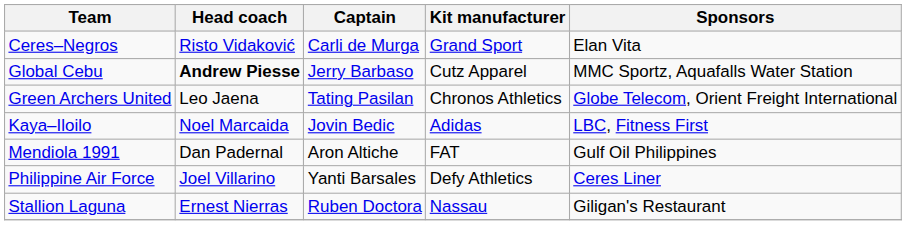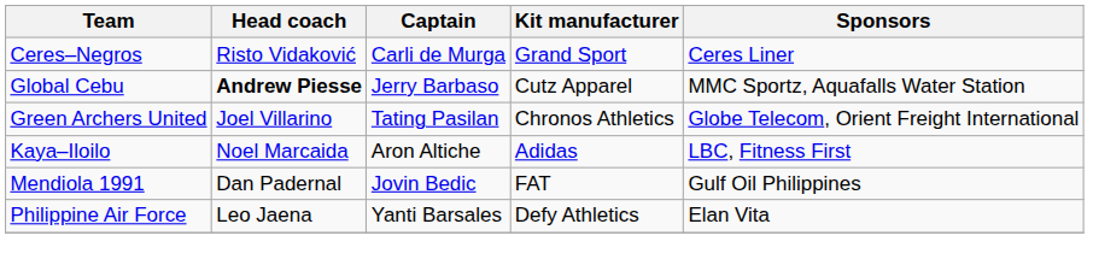Ceres–Negros | Sponsors: Elan Vita -> Ceres Liner
Green Archers United | Head coach: Leo Jaena -> Joel Villarino
Kaya–Iloilo | Captain: Jovin Bedic -> Aron Altiche
Mendiola 1991 | Captain: Aron Altiche -> Jovin Bedic
Philippine Air Force | Head coach: Joel Villarino -> Leo Jaena
Philippine Air Force | Sponsors: Ceres Liner -> Elan Vita
- row: Stallion Laguna | Ernest Nierras | Ruben Doctora | Nassau | Giligan's Restaurant
